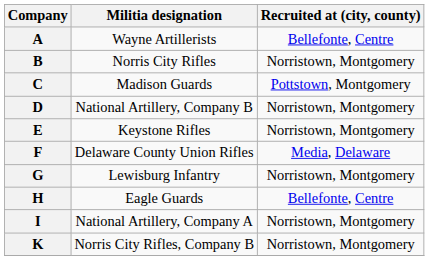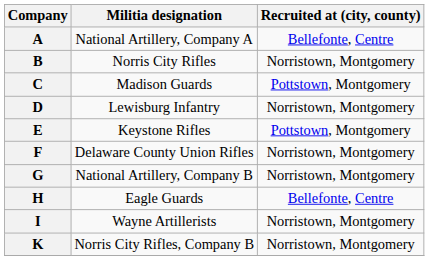A | Militia designation: Wayne Artillerists -> National Artillery, Company A
D | Militia designation: National Artillery, Company B -> Lewisburg Infantry
E | Recruited at (city, county): Norristown, Montgomery -> Pottstown, Montgomery
F | Recruited at (city, county): Media, Delaware -> Norristown, Montgomery
G | Militia designation: Lewisburg Infantry -> National Artillery, Company B
I | Militia designation: National Artillery, Company A -> Wayne Artillerists
